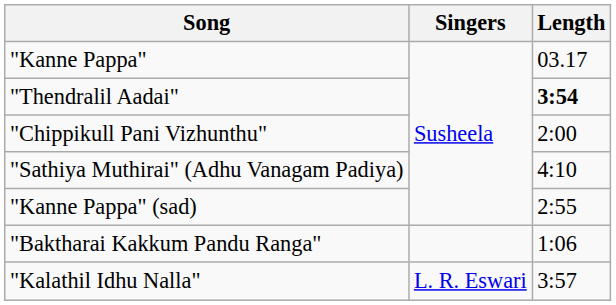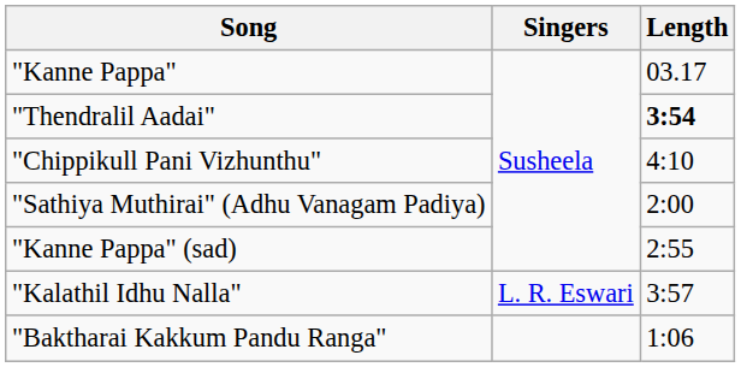"Chippikull Pani Vizhunthu" | Length: 2:00 -> 4:10
"Sathiya Muthirai" (Adhu Vanagam Padiya) | Length: 4:10 -> 2:00
rows swapped: "Kalathil Idhu Nalla" <-> "Baktharai Kakkum Pandu Ranga"
